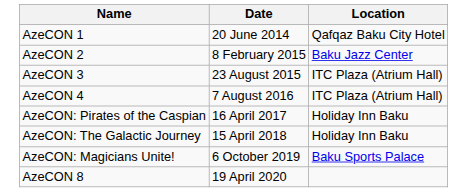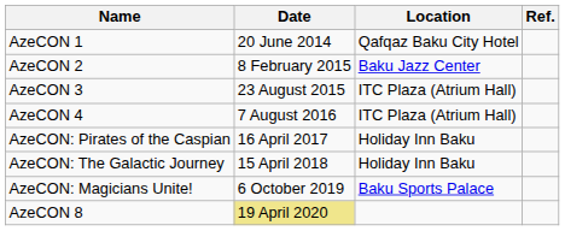+ column: Ref.
AzeCON 8 | Date: no background -> khaki background
